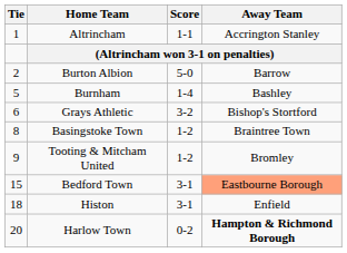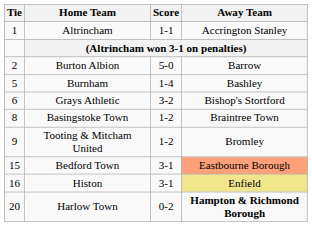Histon | Tie: 18 -> 16
Histon | Away Team: no background -> khaki background
